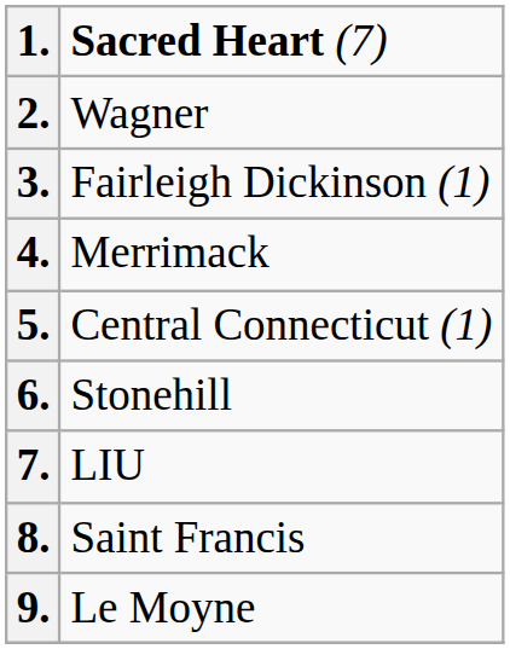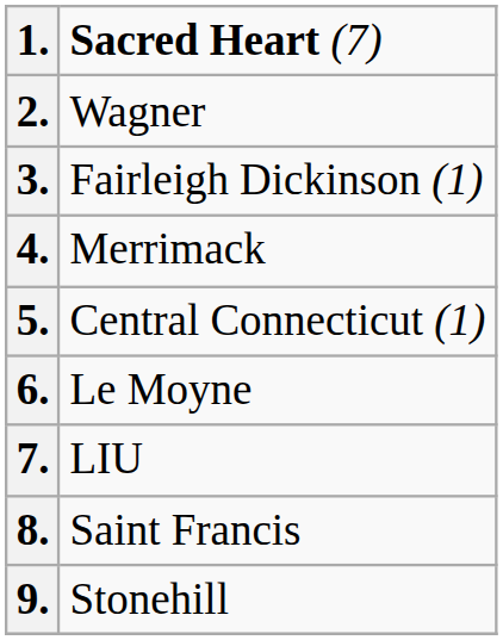6. | column 2: Stonehill -> Le Moyne
9. | column 2: Le Moyne -> Stonehill
